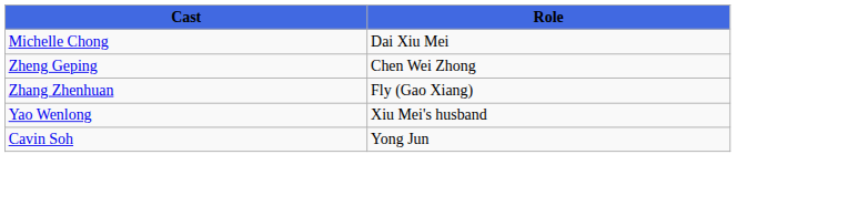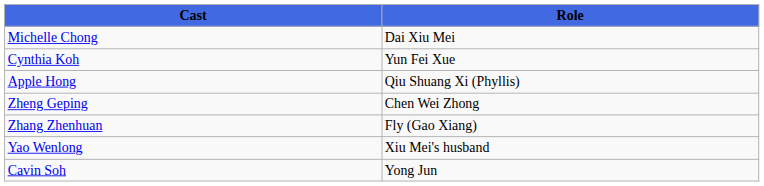+ row: Cynthia Koh | Yun Fei Xue
+ row: Apple Hong | Qiu Shuang Xi (Phyllis)
